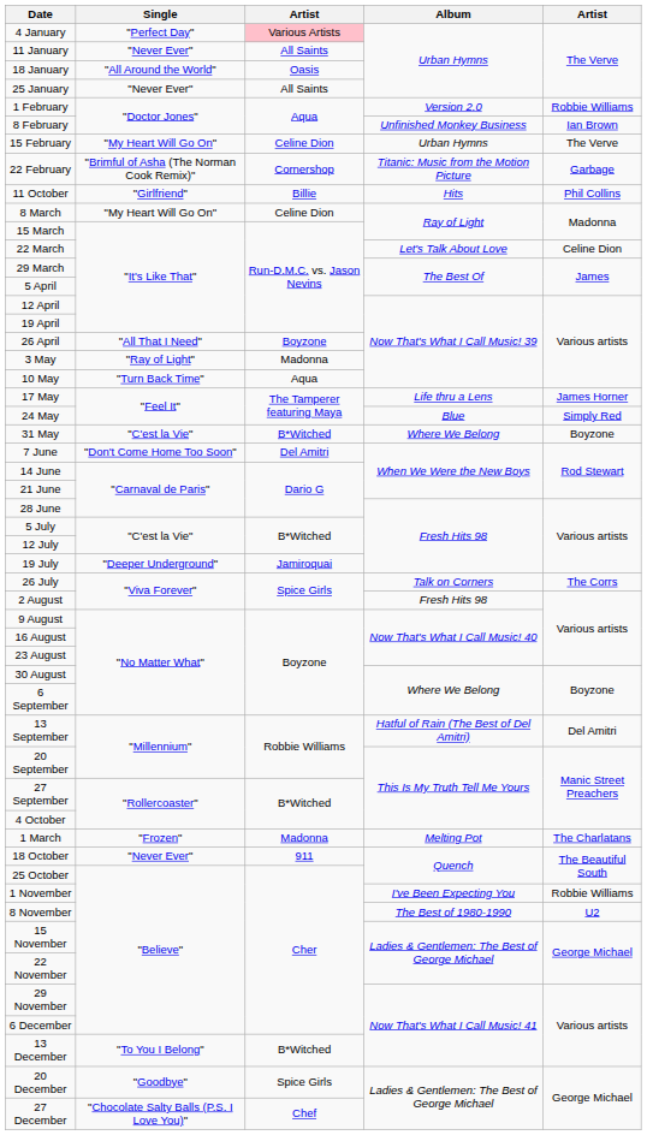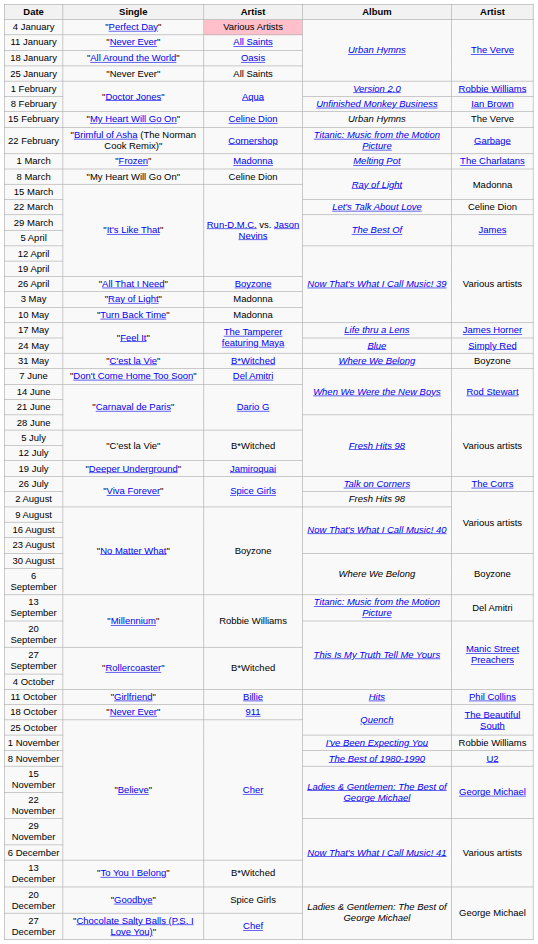rows swapped: 1 March <-> 11 October
10 May | column 3: Aqua -> Madonna
13 September | Album: Hatful of Rain (The Best of Del Amitri) -> Titanic: Music from the Motion Picture
